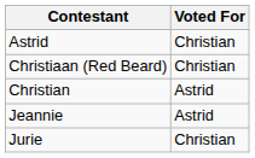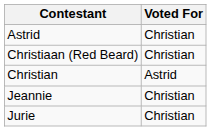Jeannie | Voted For: Astrid -> Christian
